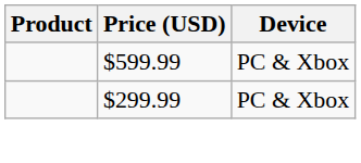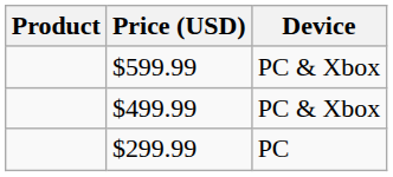+ row: $499.99 | PC & Xbox
$299.99 | Device: PC & Xbox -> PC
